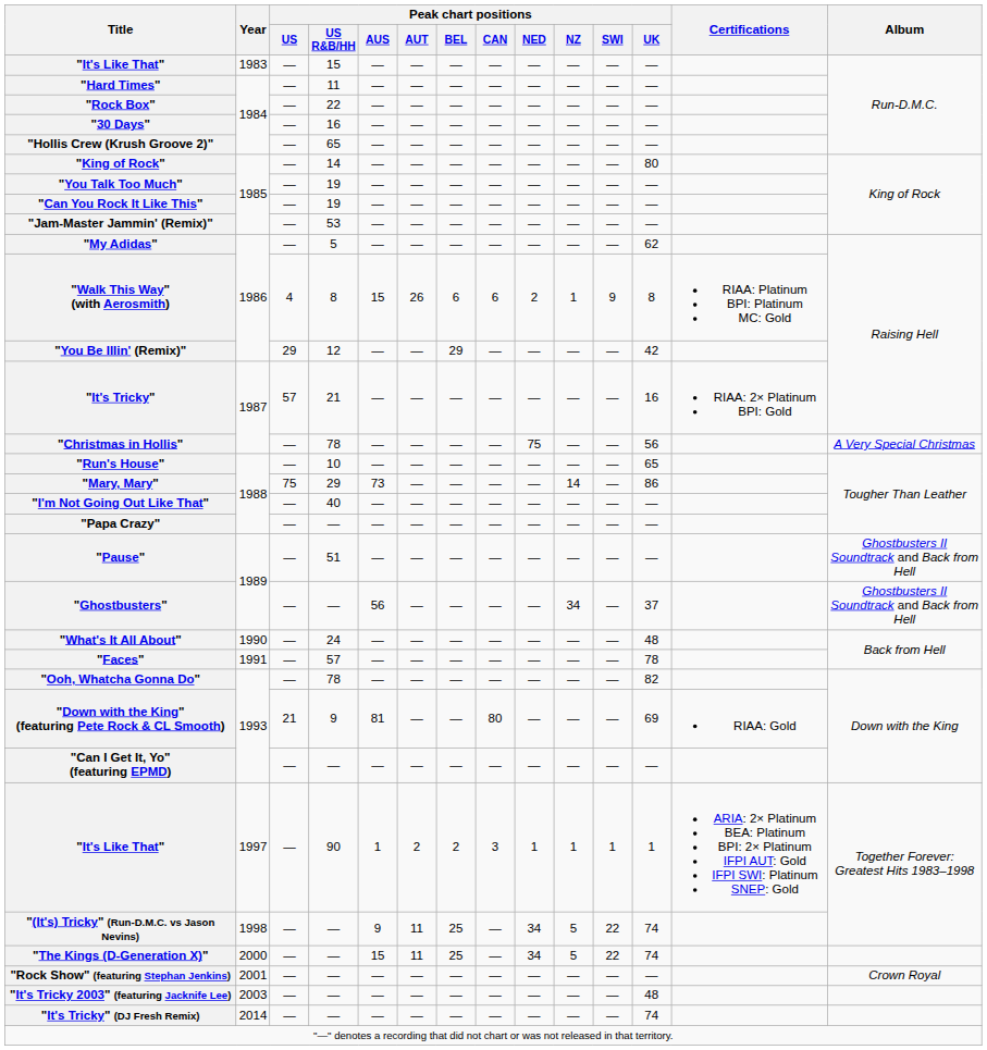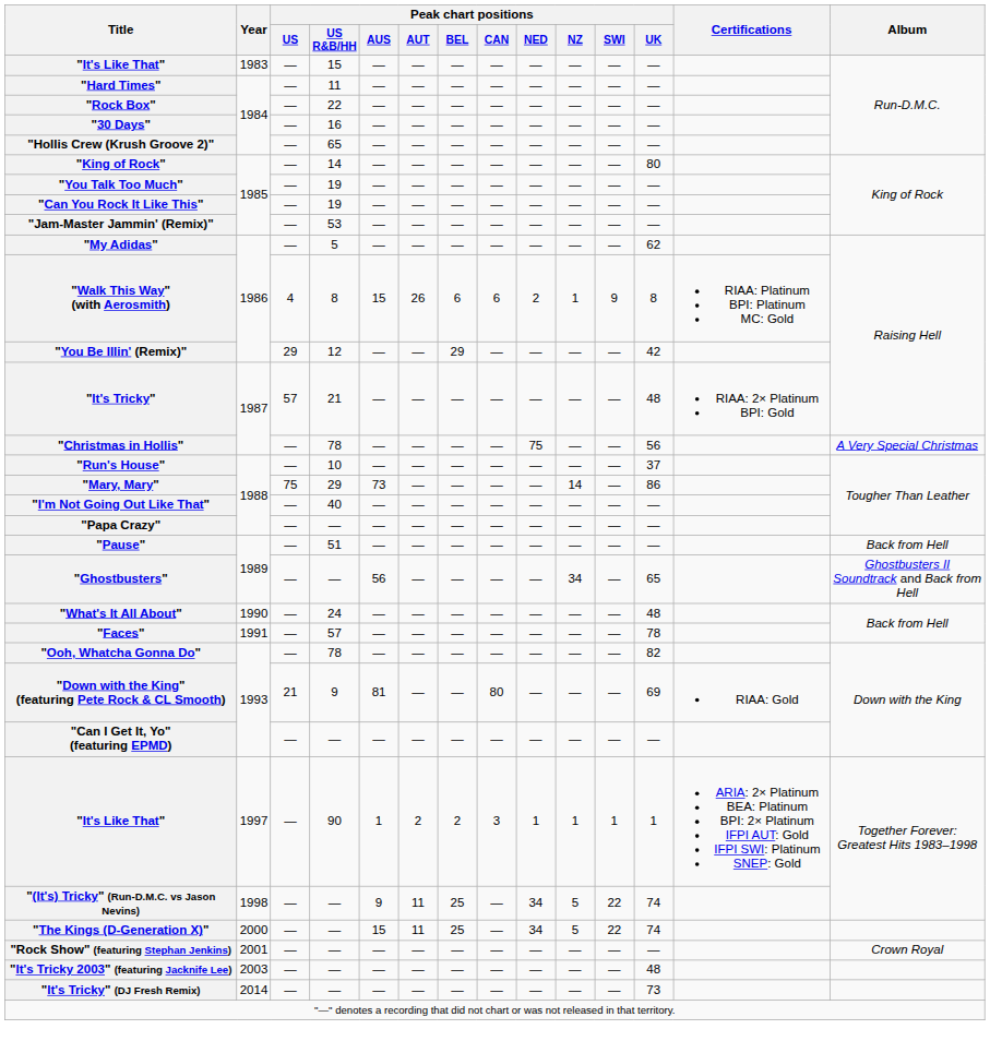"It's Tricky" | Peak chart positions / UK: 16 -> 48
"Run's House" | Peak chart positions / UK: 65 -> 37
"Pause" | Album: Ghostbusters II Soundtrack and Back from Hell -> Back from Hell
"Ghostbusters" | Peak chart positions / UK: 37 -> 65
"It's Tricky" (DJ Fresh Remix) | Peak chart positions / UK: 74 -> 73
